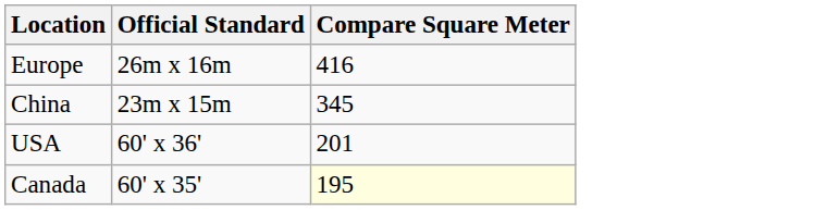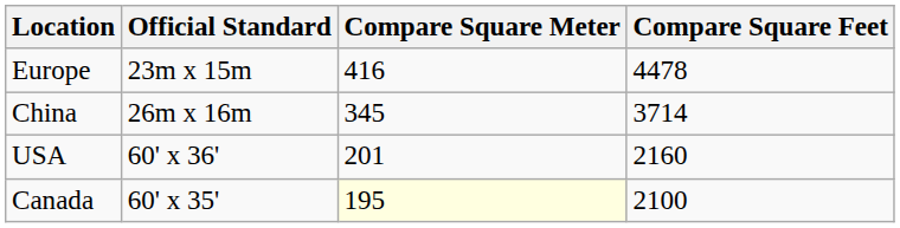+ column: Compare Square Feet | 4478 | 3714 | 2160 | 2100
Europe | Official Standard: 26m x 16m -> 23m x 15m
China | Official Standard: 23m x 15m -> 26m x 16m
